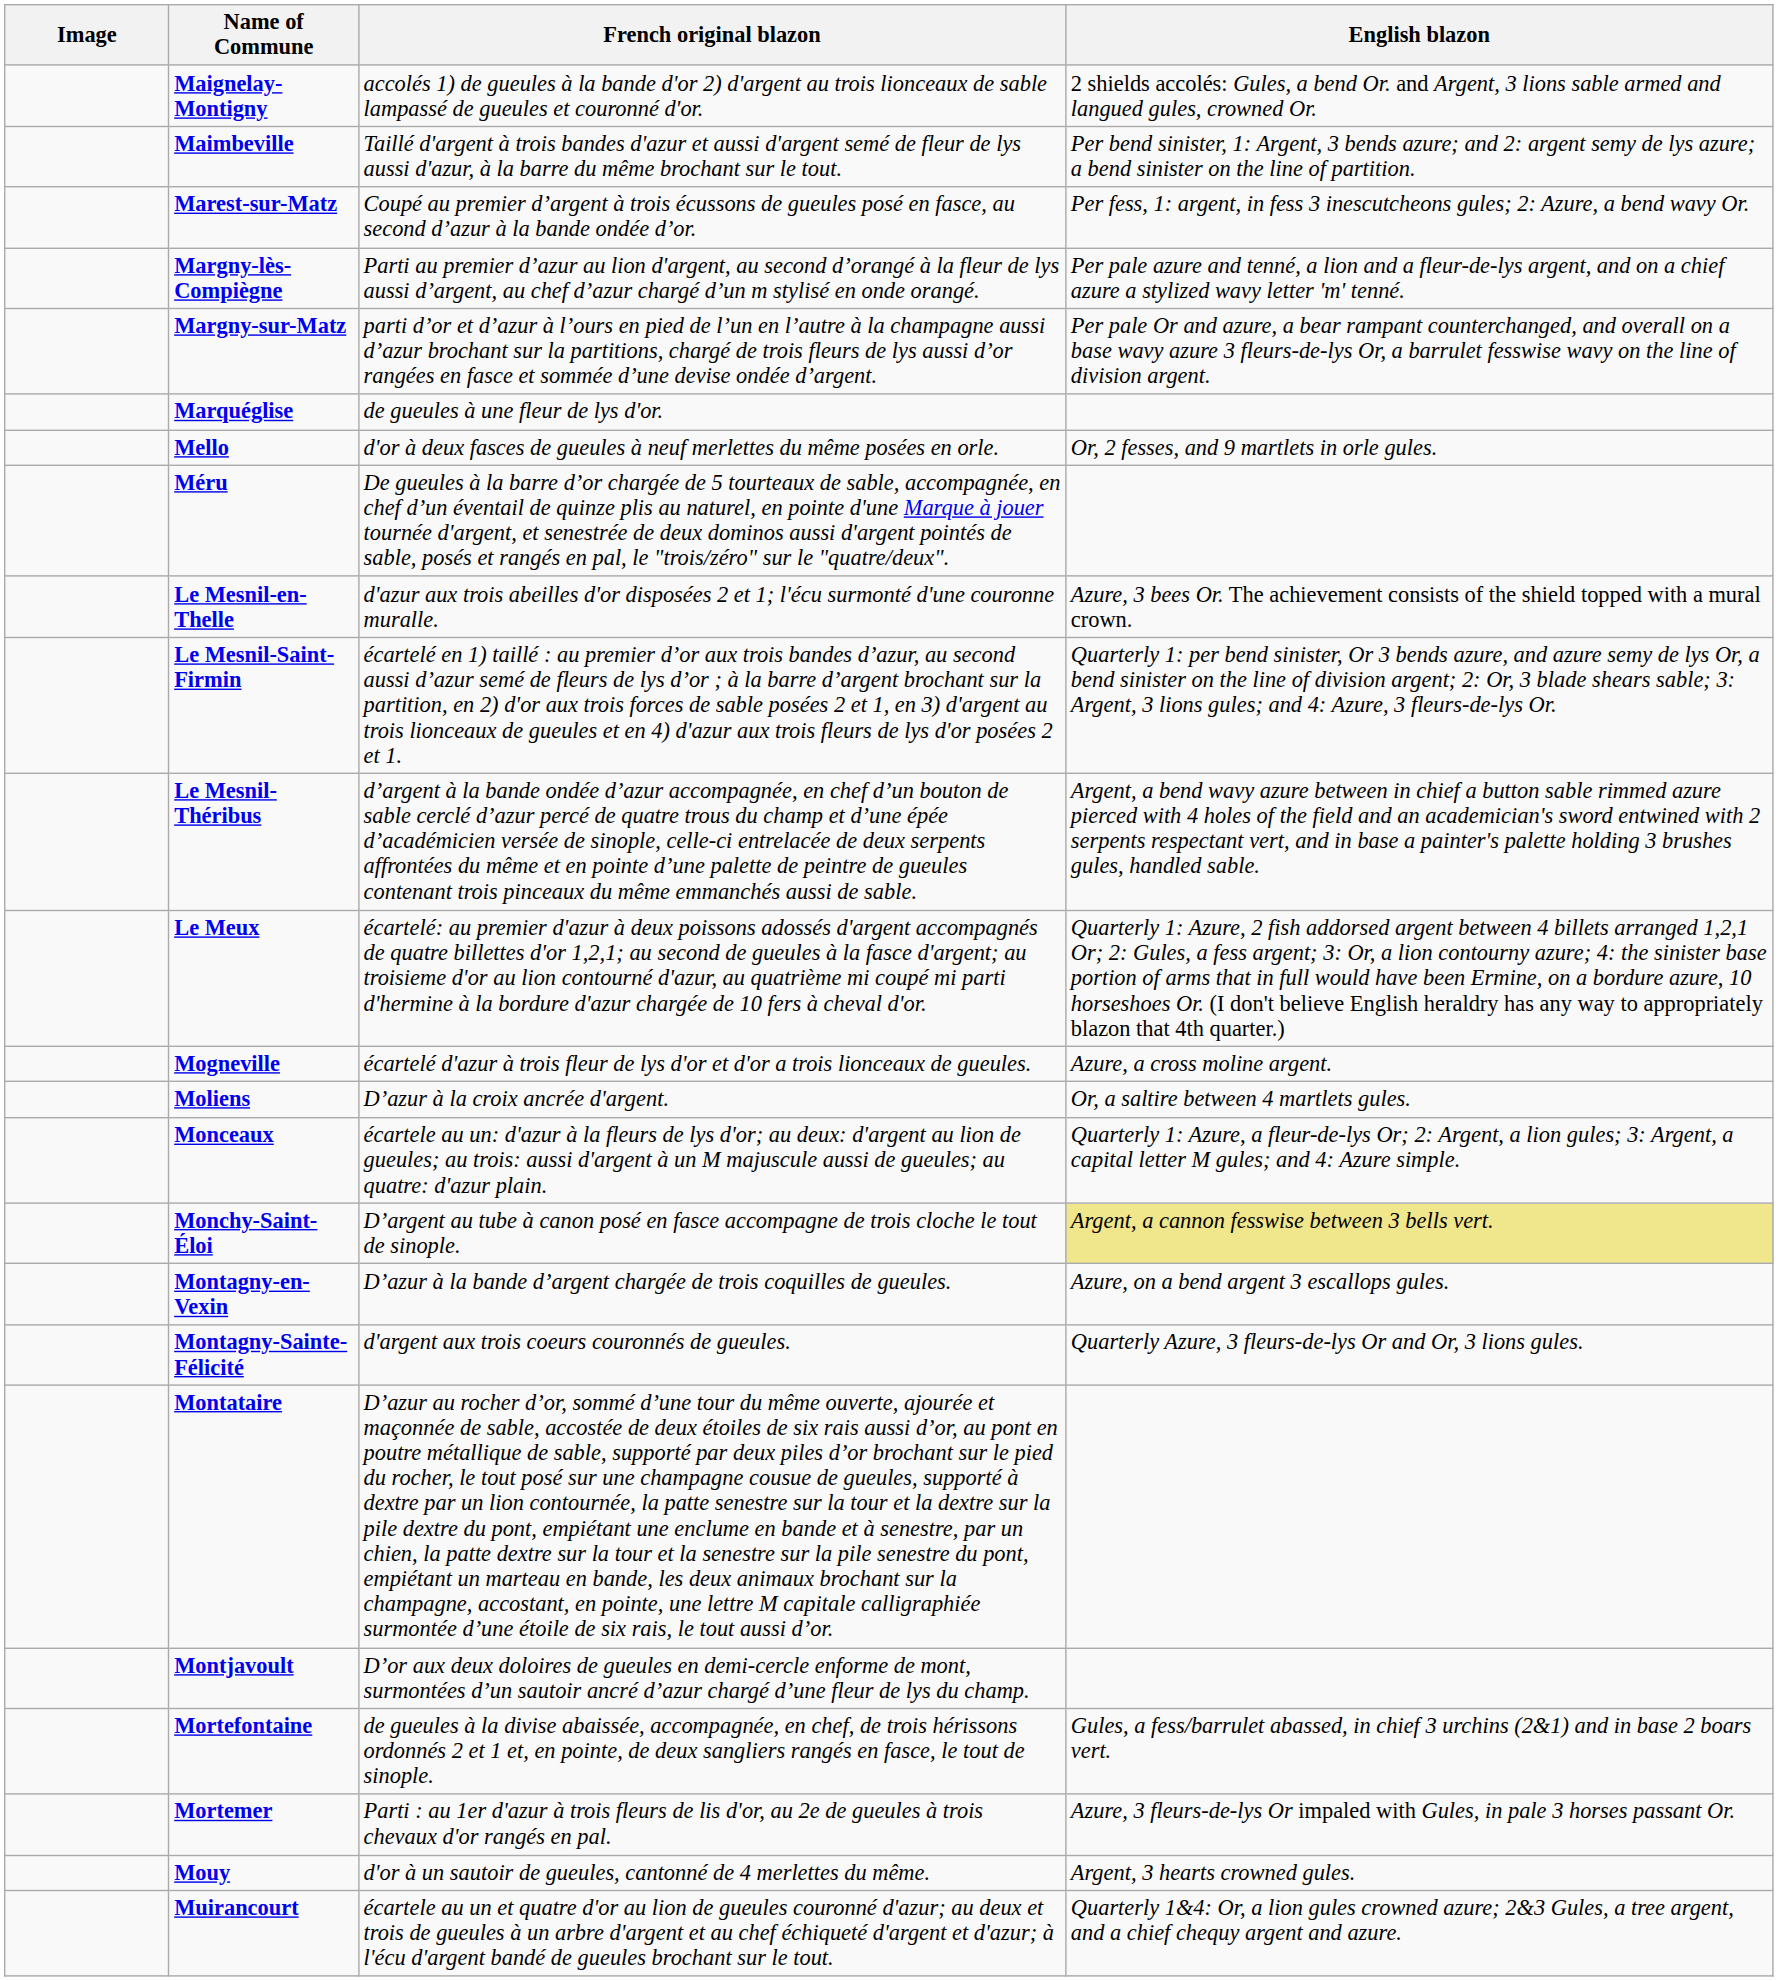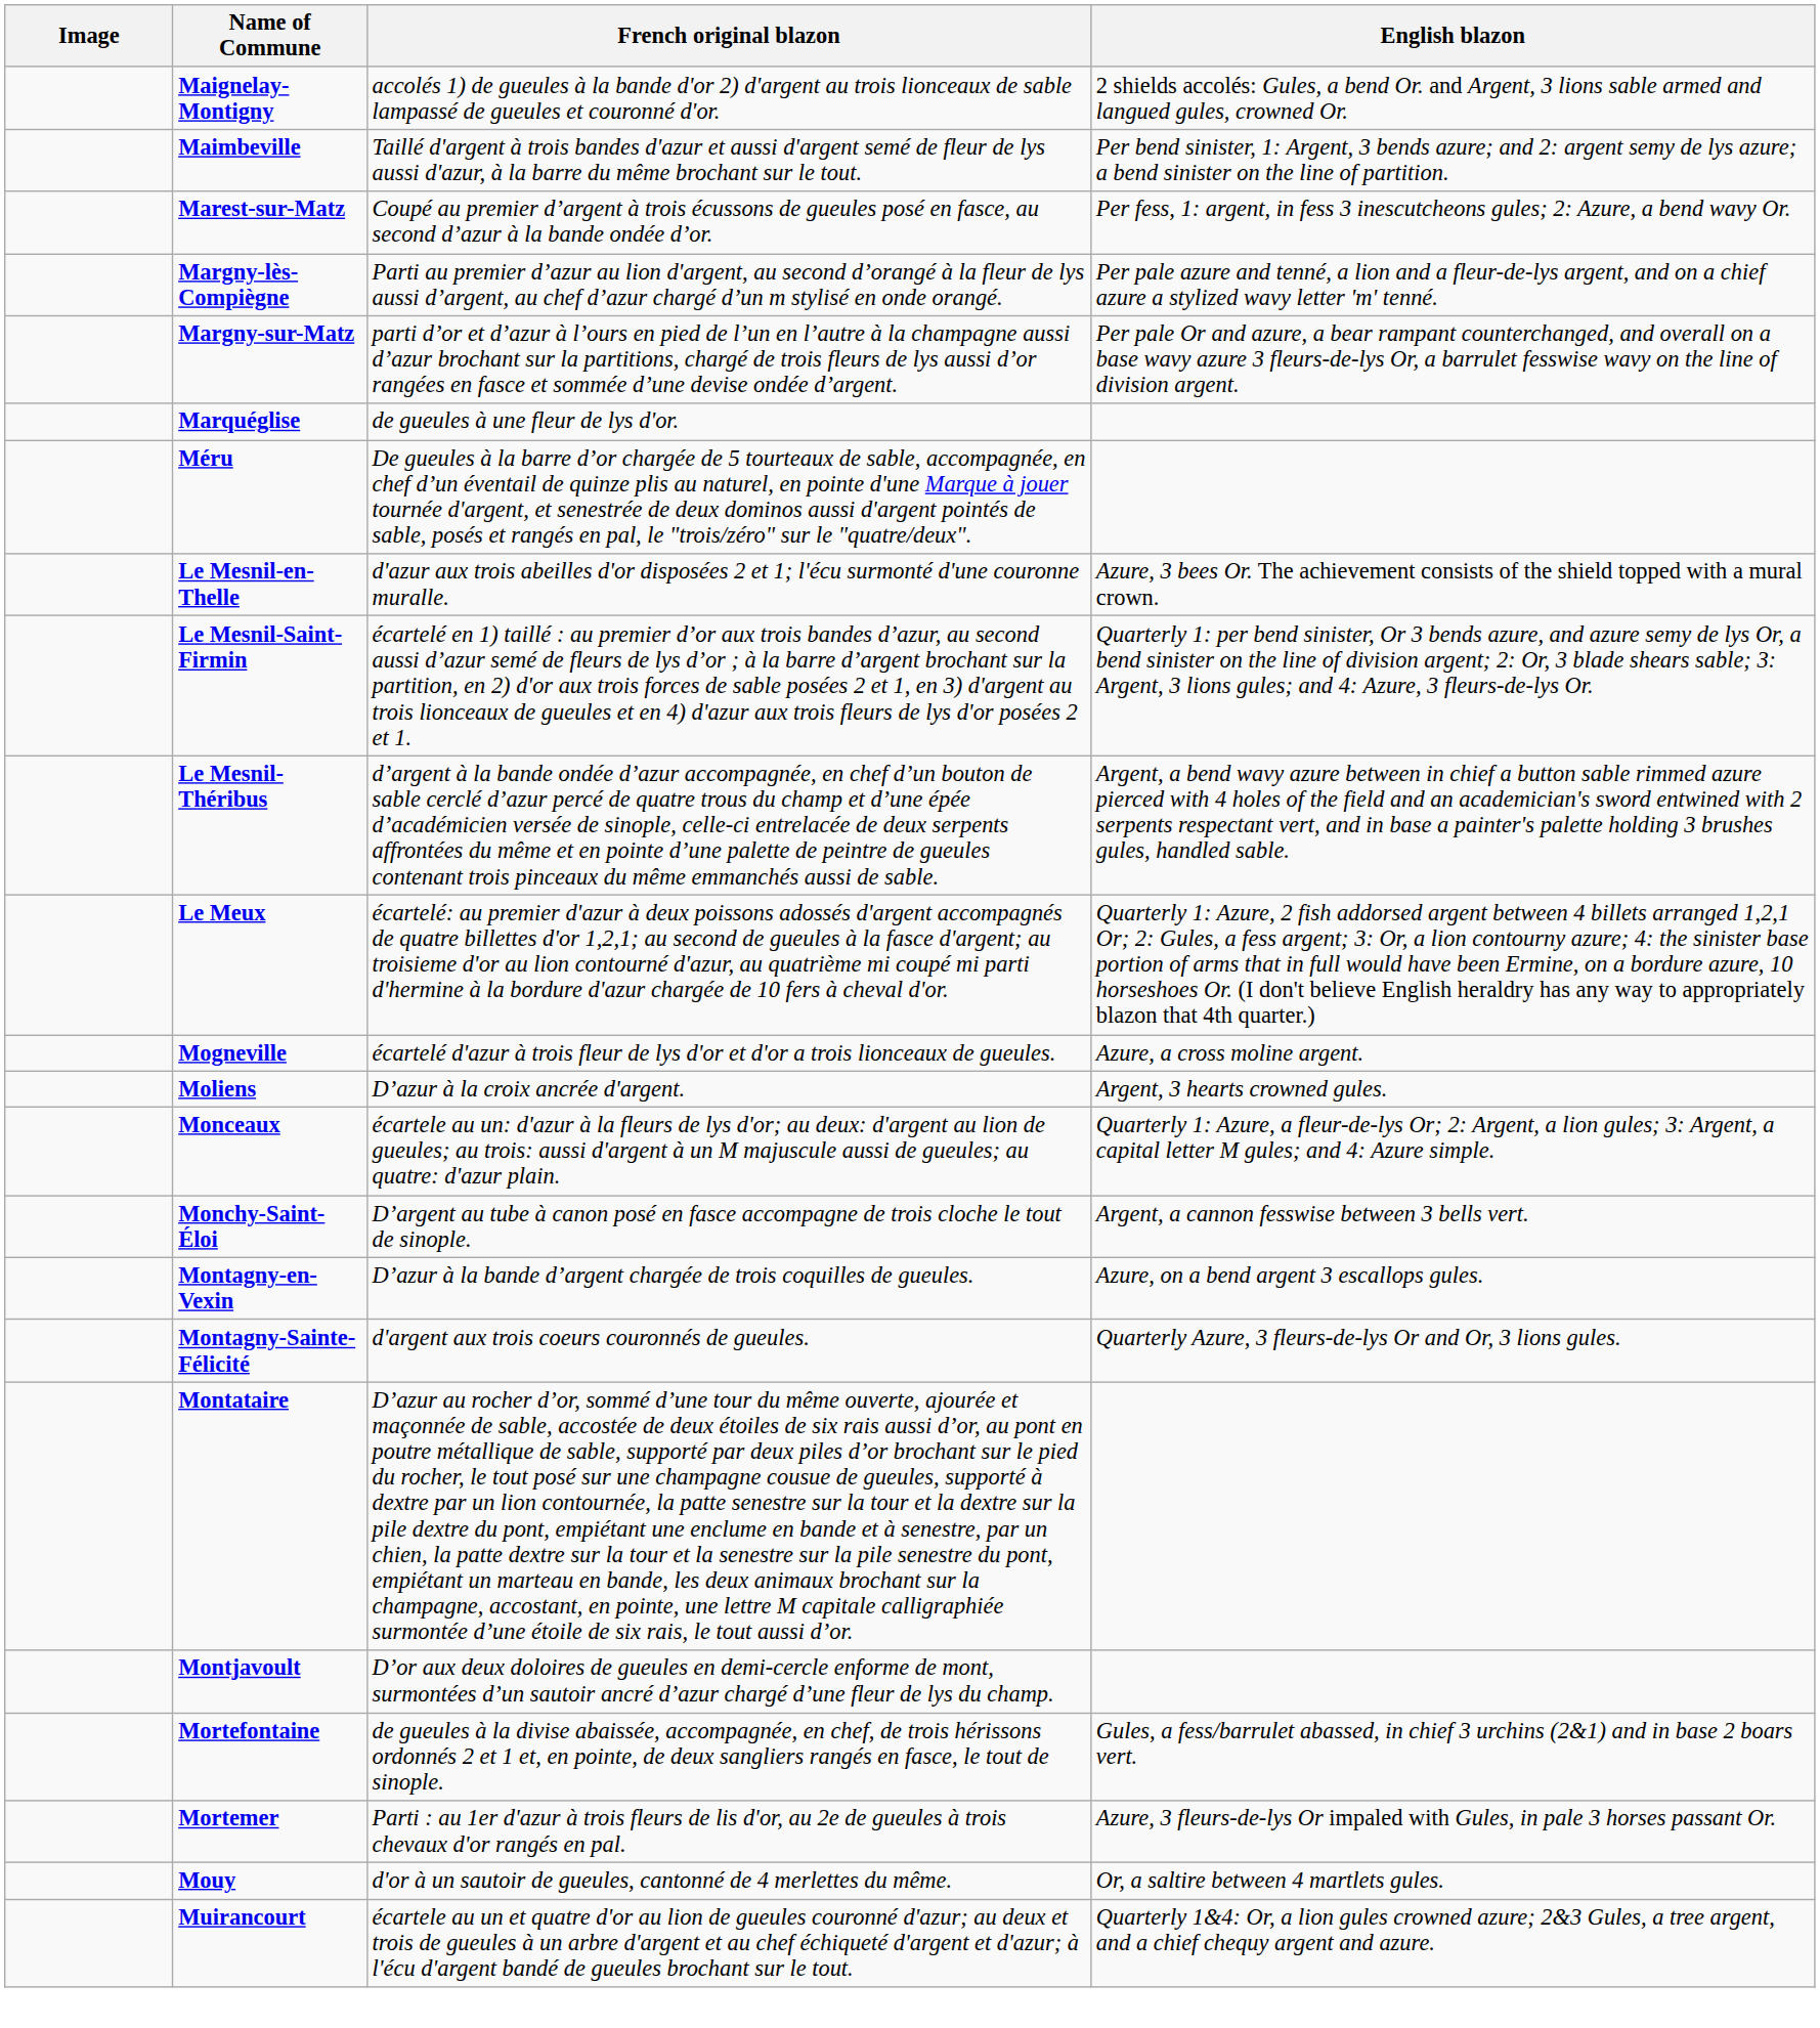- row: Mello | d'or à deux fasces de gueules à neuf merlettes du même posées en orle. | Or, 2 fesses, and 9 martlets in orle gules.
Moliens | English blazon: Or, a saltire between 4 martlets gules. -> Argent, 3 hearts crowned gules.
Monchy-Saint-Éloi | English blazon: khaki background -> no background
Mouy | English blazon: Argent, 3 hearts crowned gules. -> Or, a saltire between 4 martlets gules.
